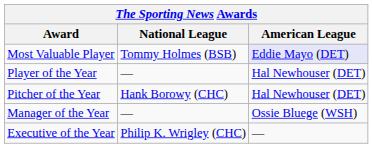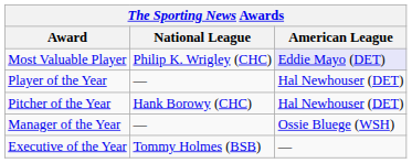Most Valuable Player | National League: Tommy Holmes (BSB) -> Philip K. Wrigley (CHC)
Executive of the Year | National League: Philip K. Wrigley (CHC) -> Tommy Holmes (BSB)
